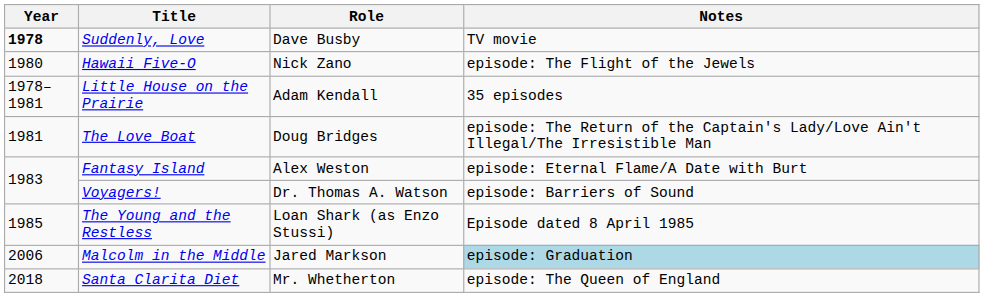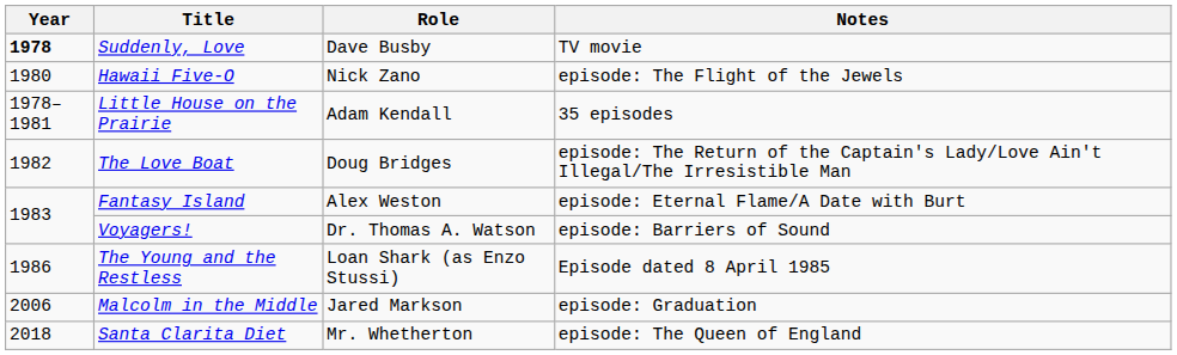The Love Boat | Year: 1981 -> 1982
The Young and the Restless | Year: 1985 -> 1986
Malcolm in the Middle | Notes: lightblue background -> no background
